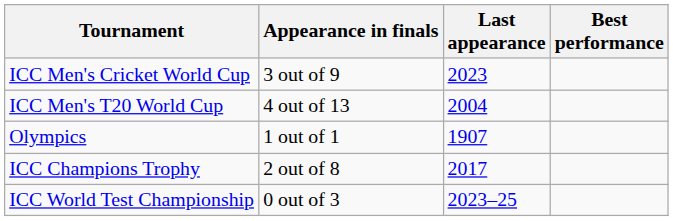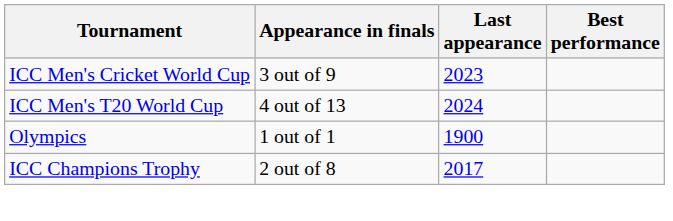ICC Men's T20 World Cup | Last appearance: 2004 -> 2024
Olympics | Last appearance: 1907 -> 1900
- row: ICC World Test Championship | 0 out of 3 | 2023–25
